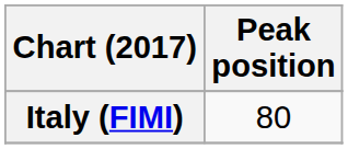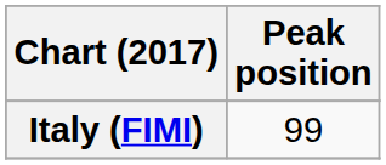Italy (FIMI) | Peak position: 80 -> 99
